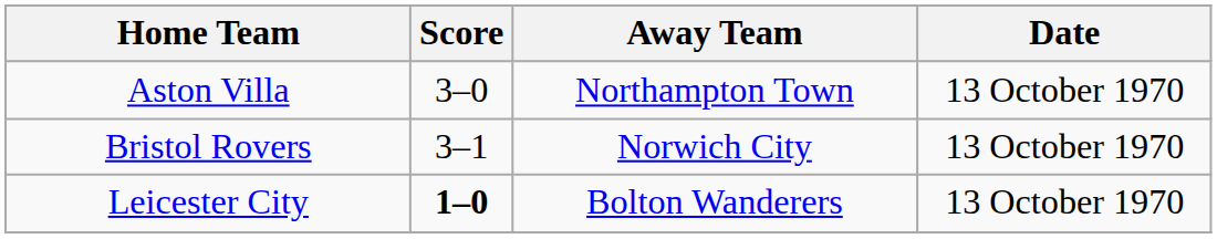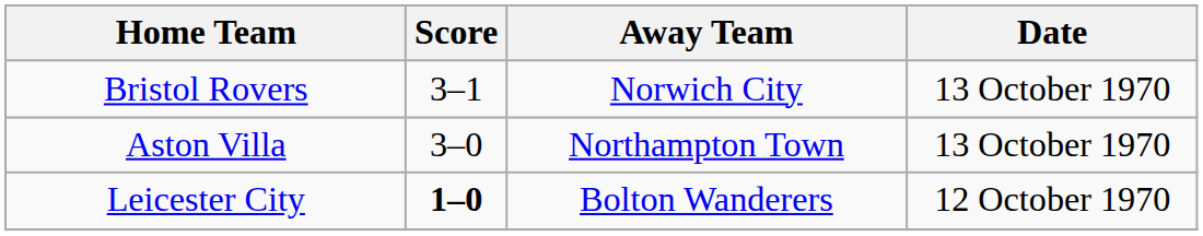rows swapped: Aston Villa <-> Bristol Rovers
Leicester City | Date: 13 October 1970 -> 12 October 1970
